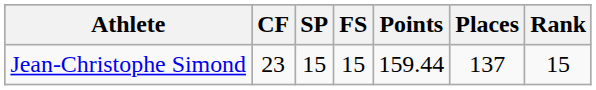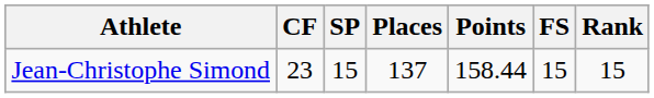columns swapped: FS <-> Places
Jean-Christophe Simond | Points: 159.44 -> 158.44
